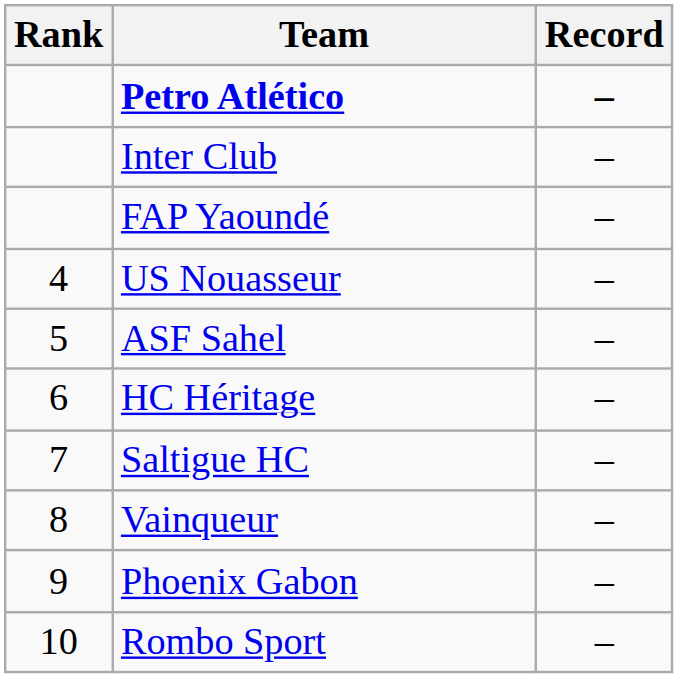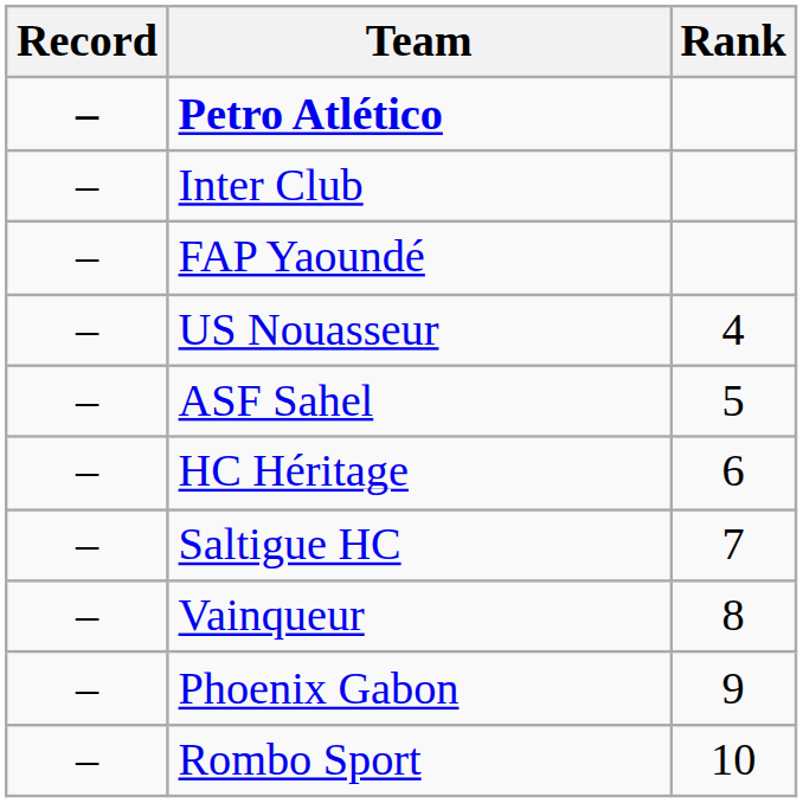columns swapped: Rank <-> Record
